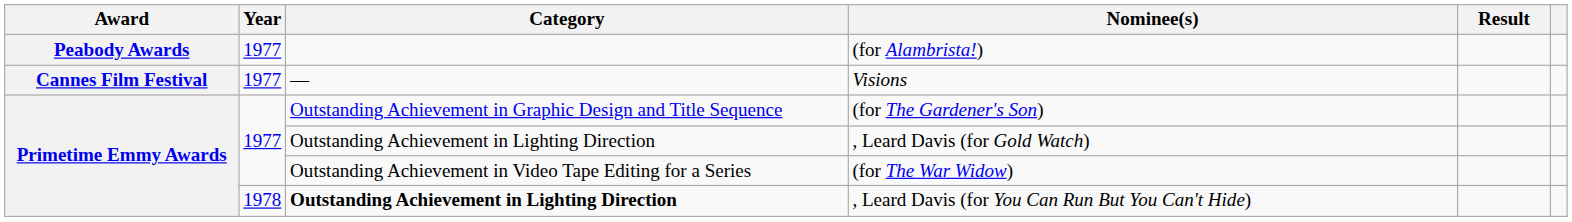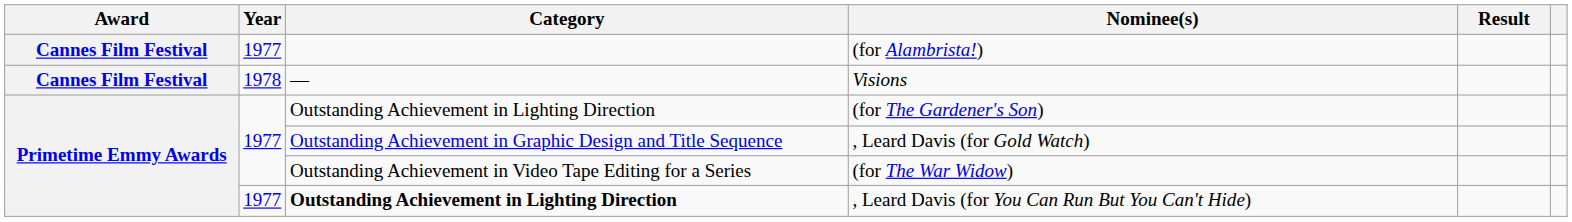(for Alambrista!) | Award: Peabody Awards -> Cannes Film Festival
Visions | Year: 1977 -> 1978
(for The Gardener's Son) | Category: Outstanding Achievement in Graphic Design and Title Sequence -> Outstanding Achievement in Lighting Direction
, Leard Davis (for Gold Watch) | Category: Outstanding Achievement in Lighting Direction -> Outstanding Achievement in Graphic Design and Title Sequence
, Leard Davis (for You Can Run But You Can't Hide) | Year: 1978 -> 1977
